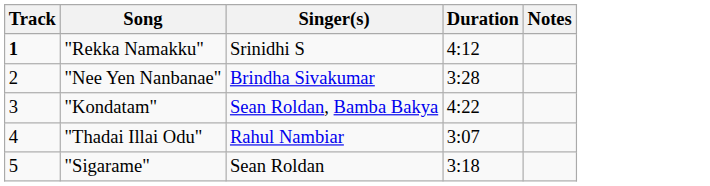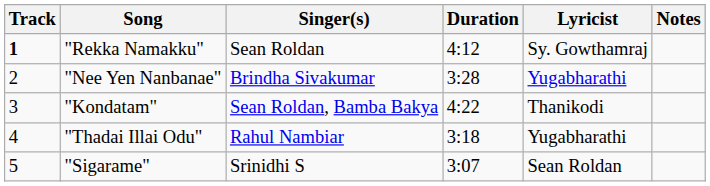+ column: Lyricist | Sy. Gowthamraj | Yugabharathi | Thanikodi | Yugabharathi | Sean Roldan
"Rekka Namakku" | Singer(s): Srinidhi S -> Sean Roldan
"Thadai Illai Odu" | Duration: 3:07 -> 3:18
"Sigarame" | Singer(s): Sean Roldan -> Srinidhi S
"Sigarame" | Duration: 3:18 -> 3:07
